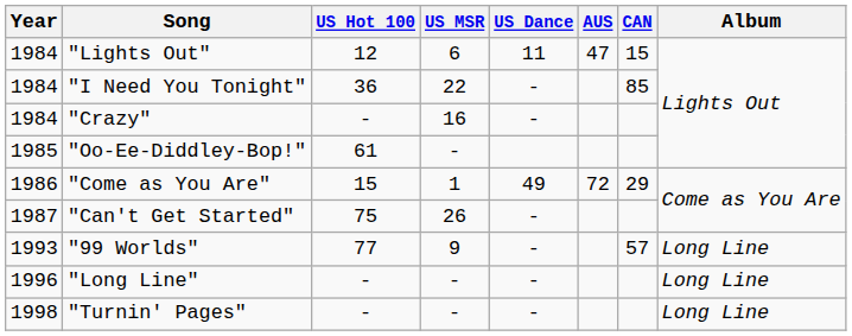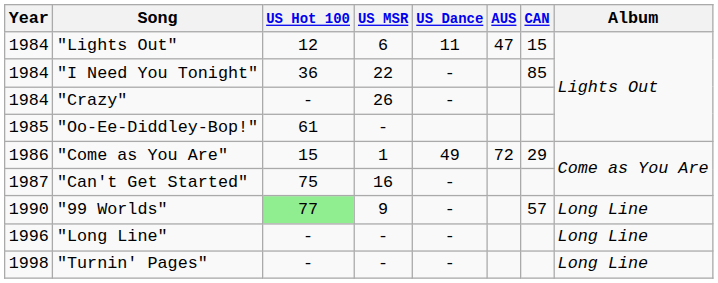"Crazy" | US MSR: 16 -> 26
"Can't Get Started" | US MSR: 26 -> 16
"99 Worlds" | Year: 1993 -> 1990
"99 Worlds" | US Hot 100: no background -> lightgreen background
